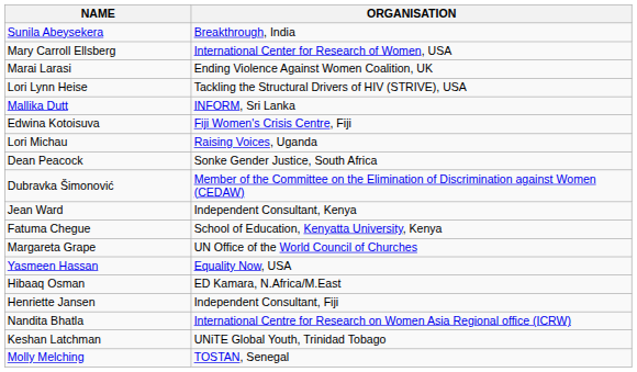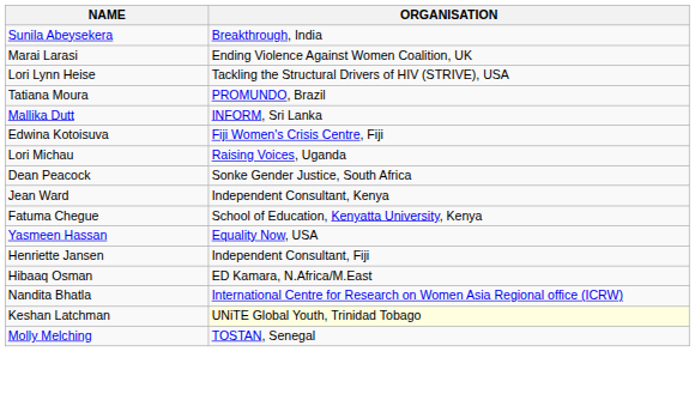- row: Mary Carroll Ellsberg | International Center for Research of Women, USA
+ row: Tatiana Moura | PROMUNDO, Brazil
- row: Dubravka Šimonović | Member of the Committee on the Elimination of Discrimination against Women (CEDAW)
- row: Margareta Grape | UN Office of the World Council of Churches
rows swapped: Henriette Jansen <-> Hibaaq Osman
Keshan Latchman | ORGANISATION: no background -> lightyellow background
